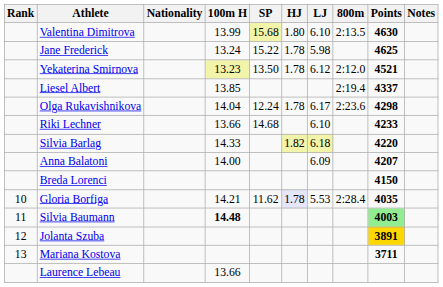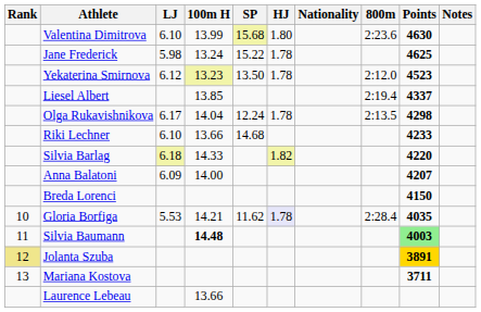columns swapped: Nationality <-> LJ
Valentina Dimitrova | 800m: 2:13.5 -> 2:23.6
Yekaterina Smirnova | Points: 4521 -> 4523
Olga Rukavishnikova | 800m: 2:23.6 -> 2:13.5
Jolanta Szuba | Rank: no background -> khaki background
